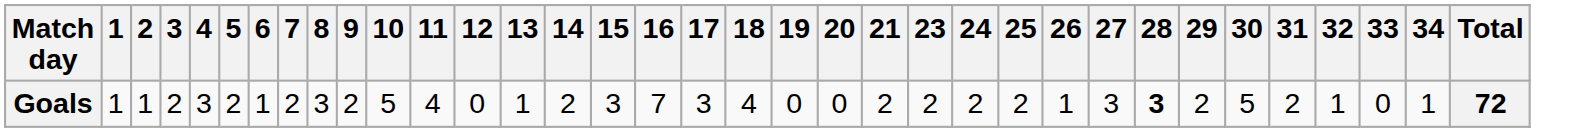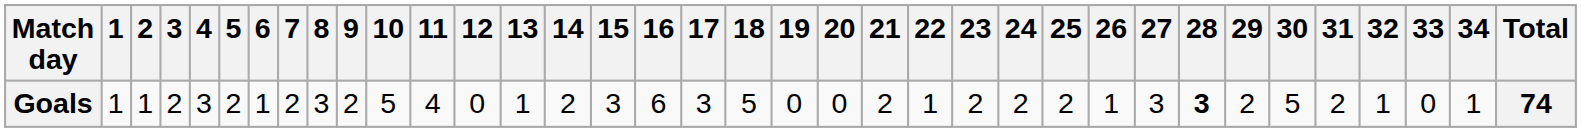+ column: 22 | 1
Goals | 16: 7 -> 6
Goals | 18: 4 -> 5
Goals | Total: 72 -> 74
